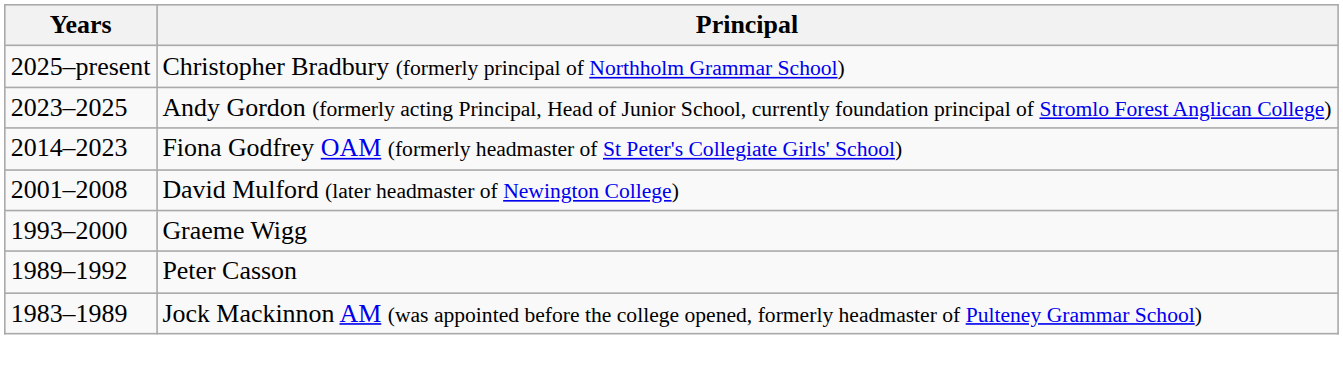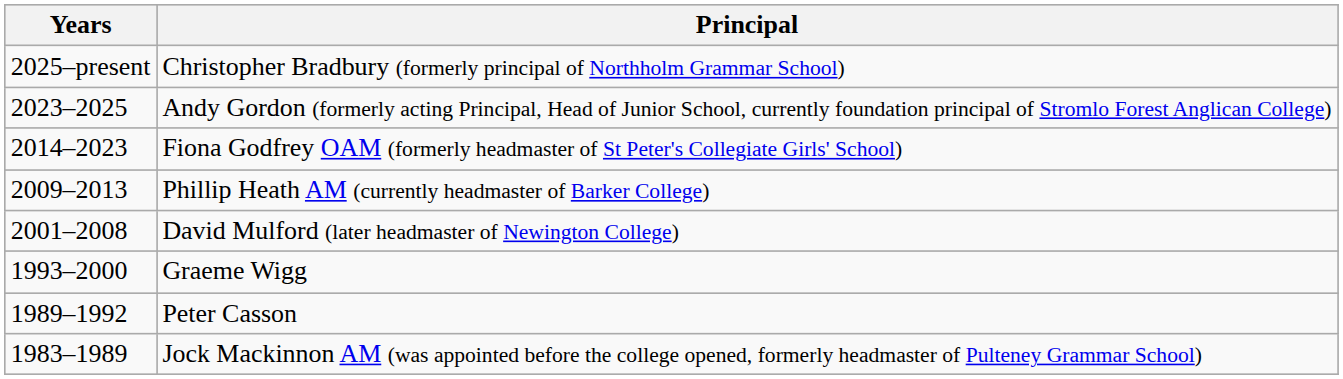+ row: 2009–2013 | Phillip Heath AM (currently headmaster of Barker College)
